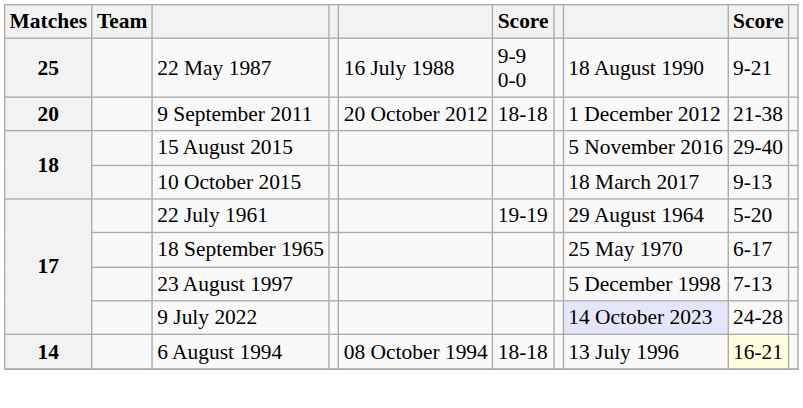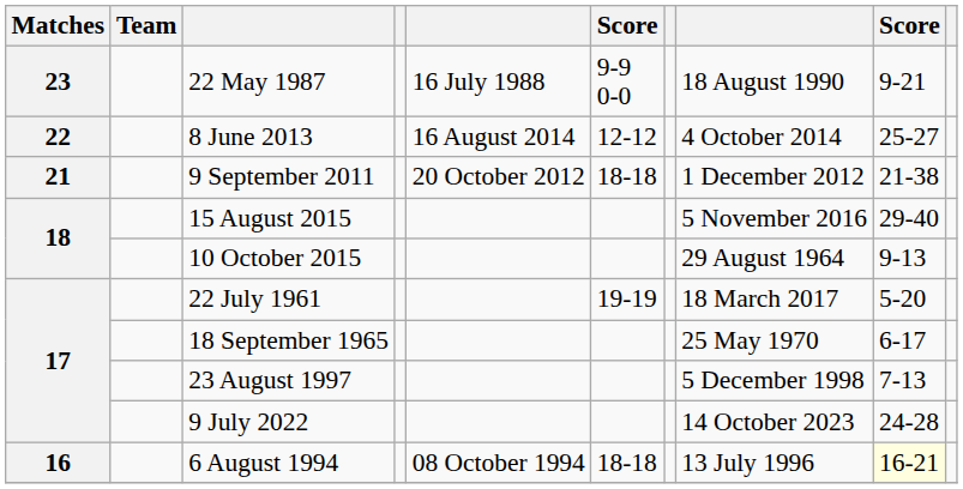22 May 1987 | Matches: 25 -> 23
+ row: 22 | 8 June 2013 | 16 August 2014 | 12-12 | 4 October 2014 | 25-27
9 September 2011 | Matches: 20 -> 21
10 October 2015 | column 8: 18 March 2017 -> 29 August 1964
22 July 1961 | column 8: 29 August 1964 -> 18 March 2017
9 July 2022 | column 8: lavender background -> no background
6 August 1994 | Matches: 14 -> 16
